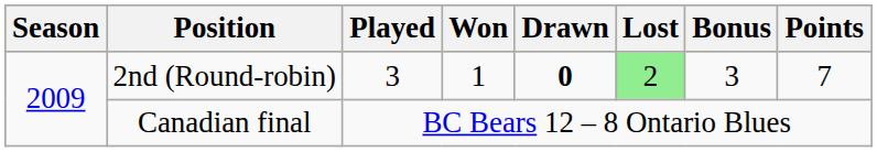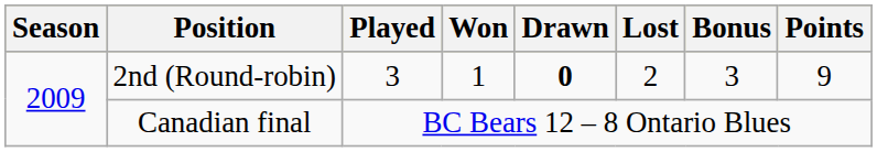2nd (Round-robin) | Lost: lightgreen background -> no background
2nd (Round-robin) | Points: 7 -> 9
